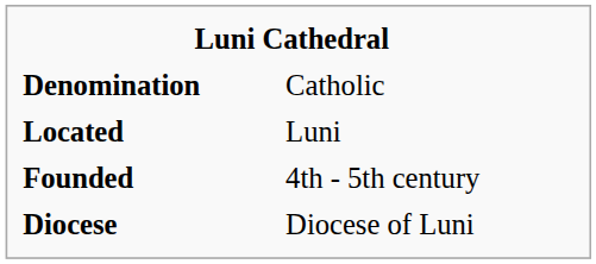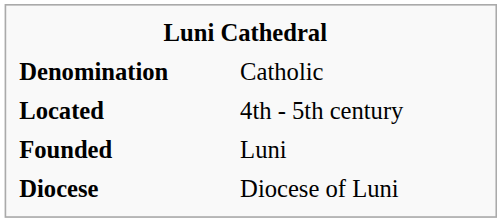Located | column 2: Luni -> 4th - 5th century
Founded | column 2: 4th - 5th century -> Luni
